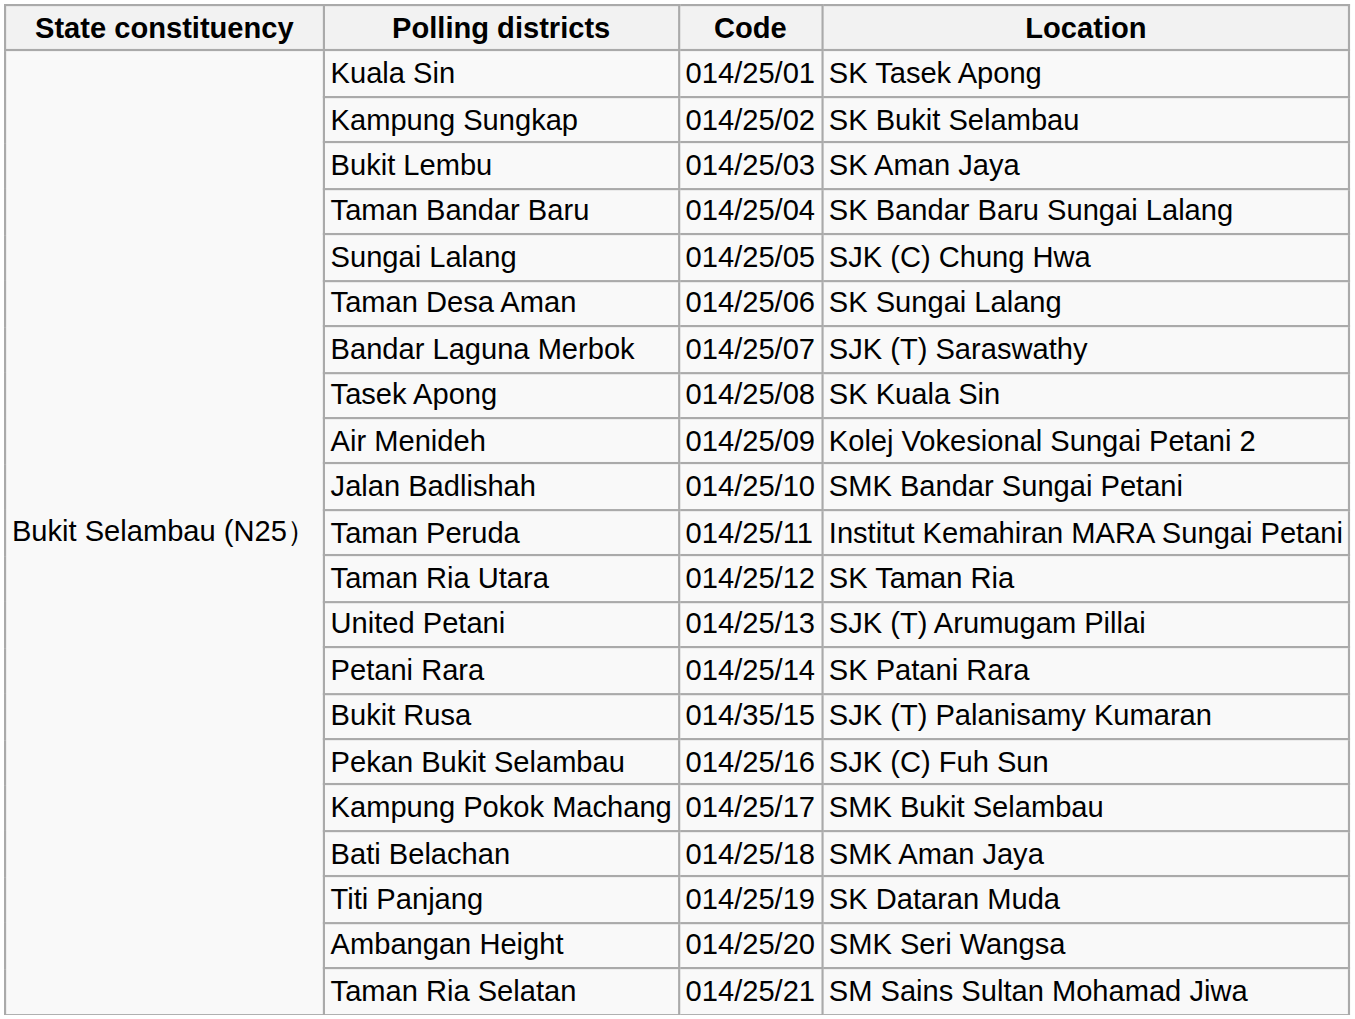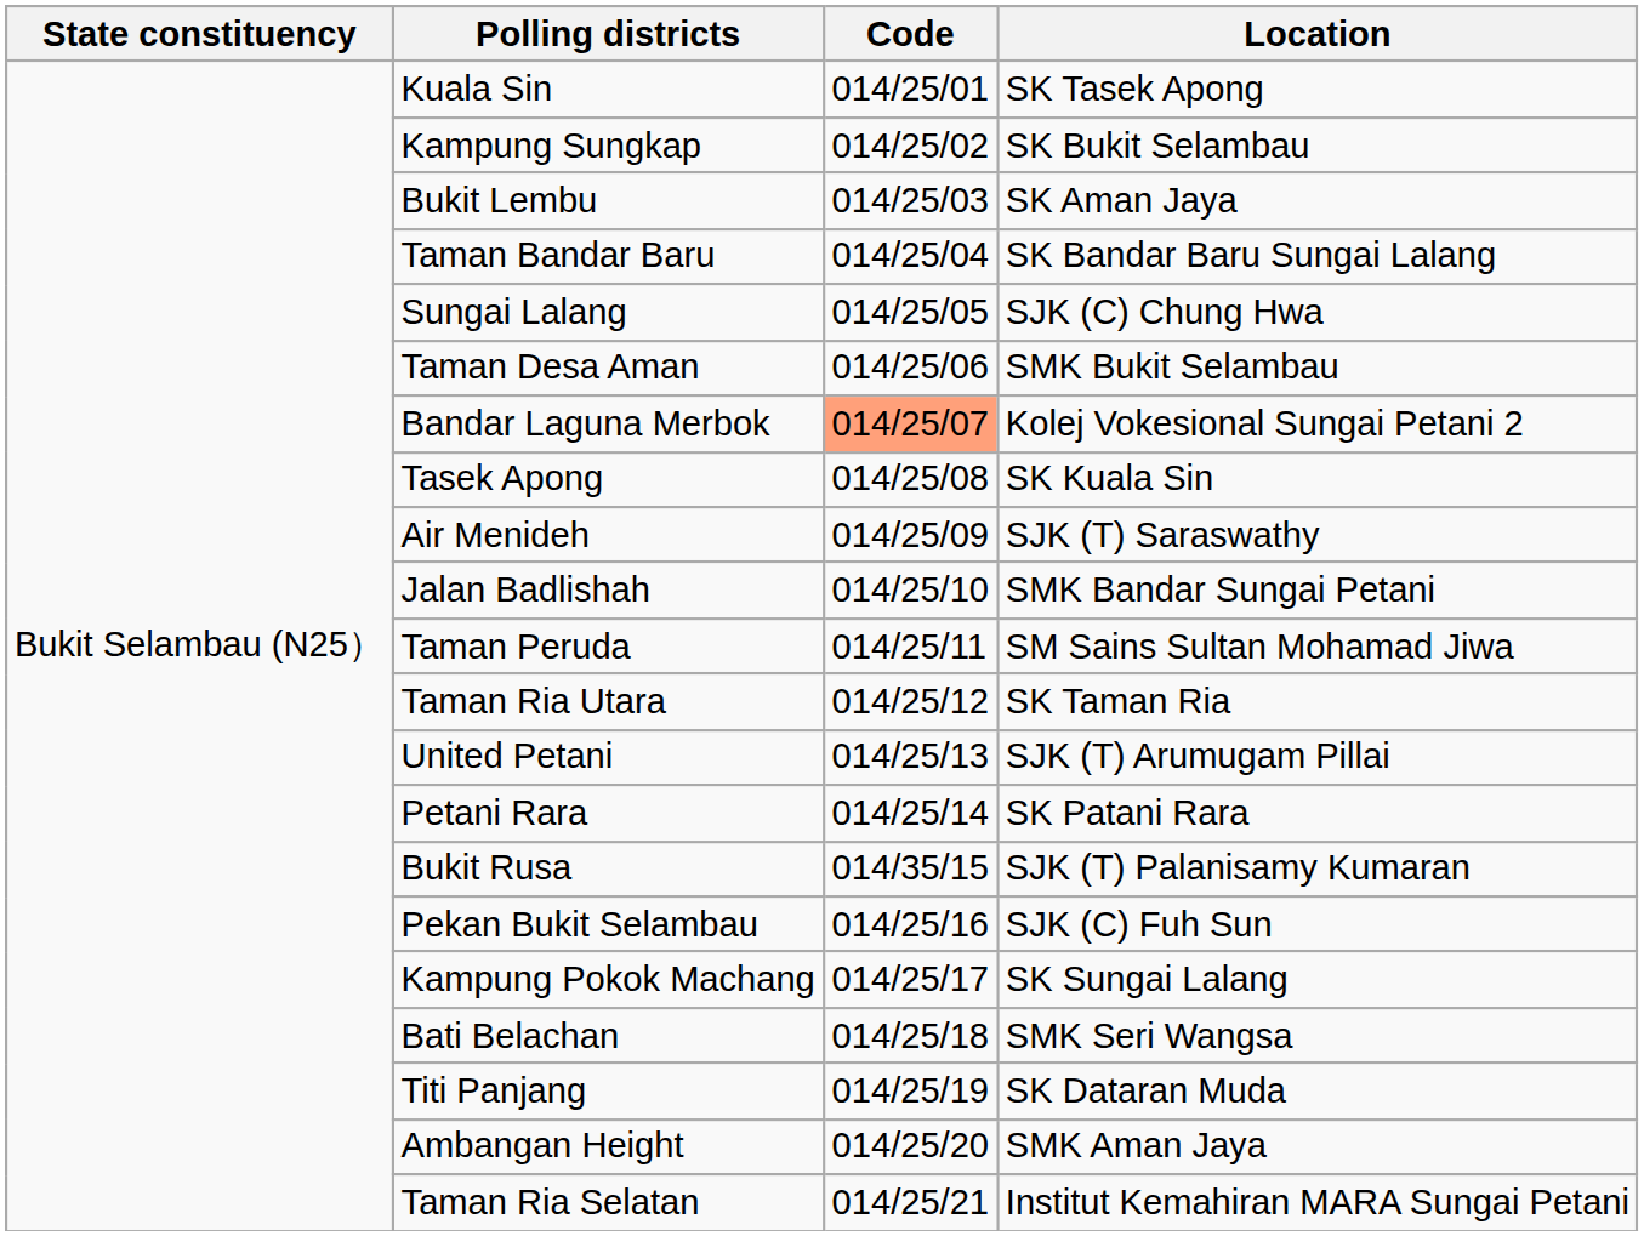Taman Desa Aman | Location: SK Sungai Lalang -> SMK Bukit Selambau
Bandar Laguna Merbok | Code: no background -> lightsalmon background
Bandar Laguna Merbok | Location: SJK (T) Saraswathy -> Kolej Vokesional Sungai Petani 2
Air Menideh | Location: Kolej Vokesional Sungai Petani 2 -> SJK (T) Saraswathy
Taman Peruda | Location: Institut Kemahiran MARA Sungai Petani -> SM Sains Sultan Mohamad Jiwa
Kampung Pokok Machang | Location: SMK Bukit Selambau -> SK Sungai Lalang
Bati Belachan | Location: SMK Aman Jaya -> SMK Seri Wangsa
Ambangan Height | Location: SMK Seri Wangsa -> SMK Aman Jaya
Taman Ria Selatan | Location: SM Sains Sultan Mohamad Jiwa -> Institut Kemahiran MARA Sungai Petani
